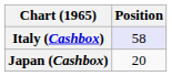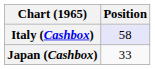Japan (Cashbox) | Position: 20 -> 33
